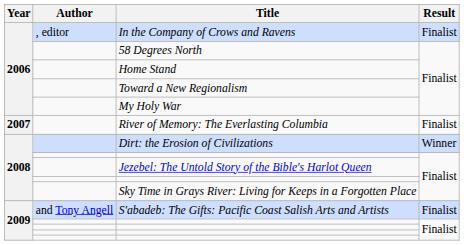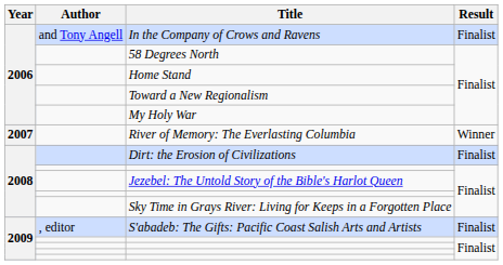In the Company of Crows and Ravens | Author: , editor -> and Tony Angell
River of Memory: The Everlasting Columbia | Result: Finalist -> Winner
Dirt: the Erosion of Civilizations | Result: Winner -> Finalist
S'abadeb: The Gifts: Pacific Coast Salish Arts and Artists | Author: and Tony Angell -> , editor
